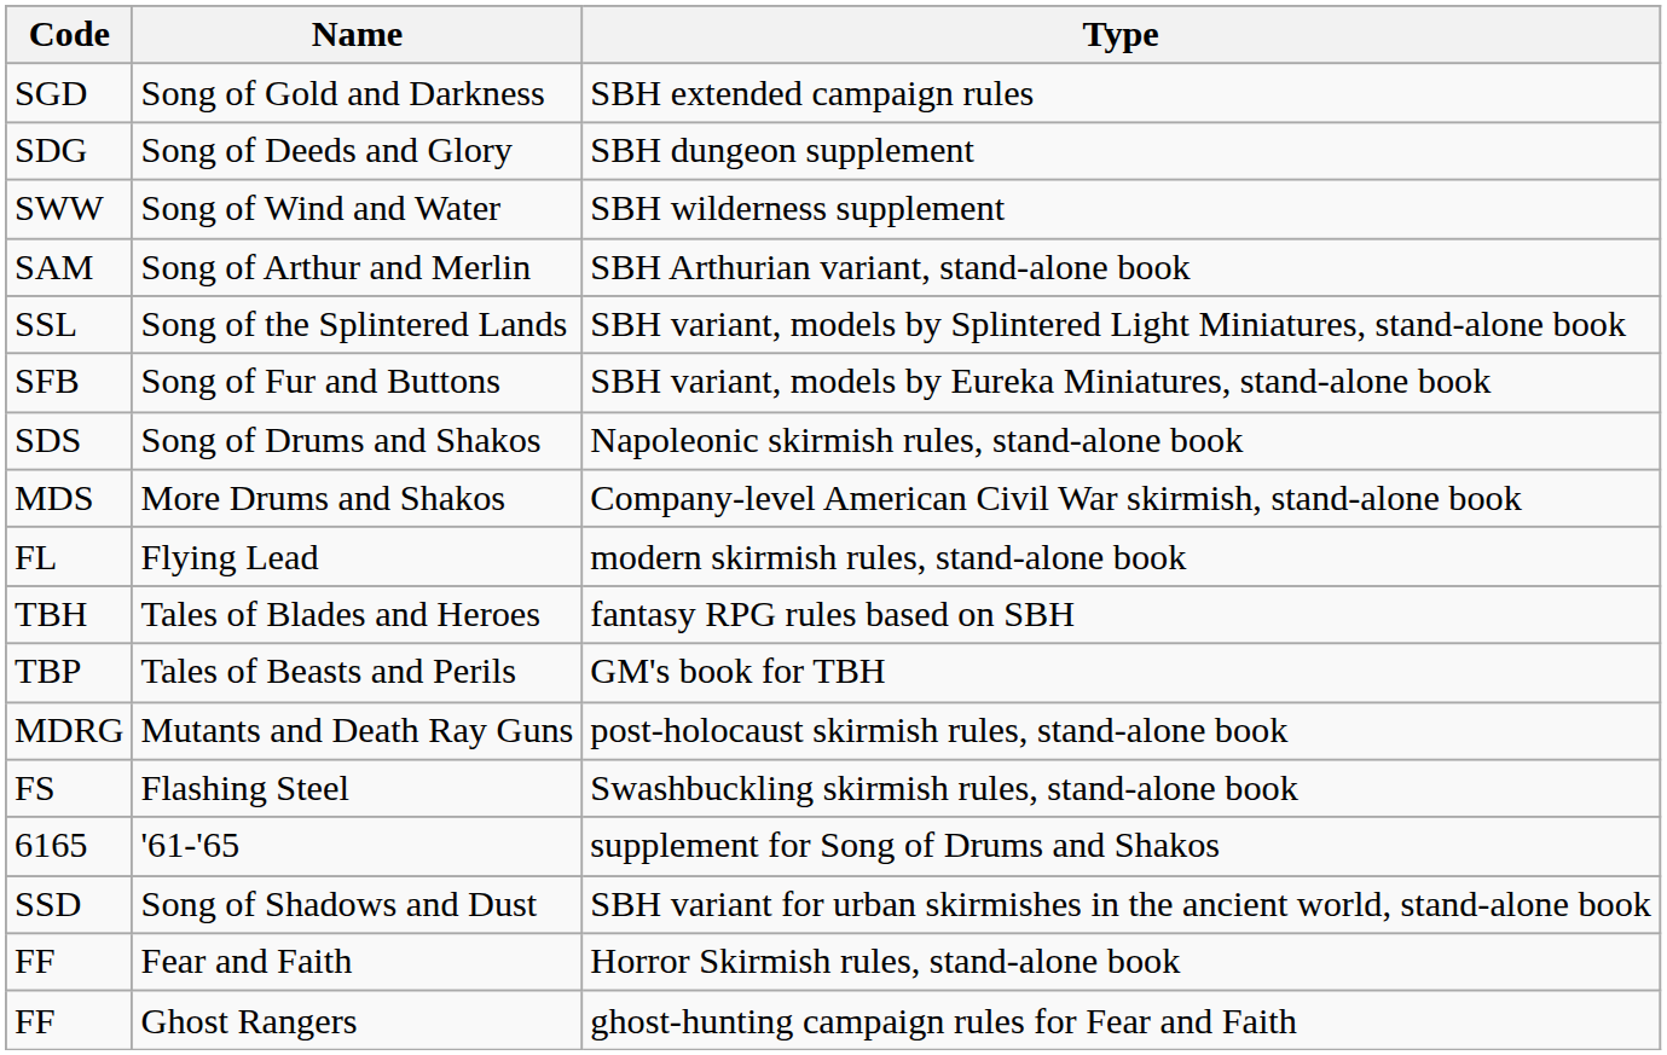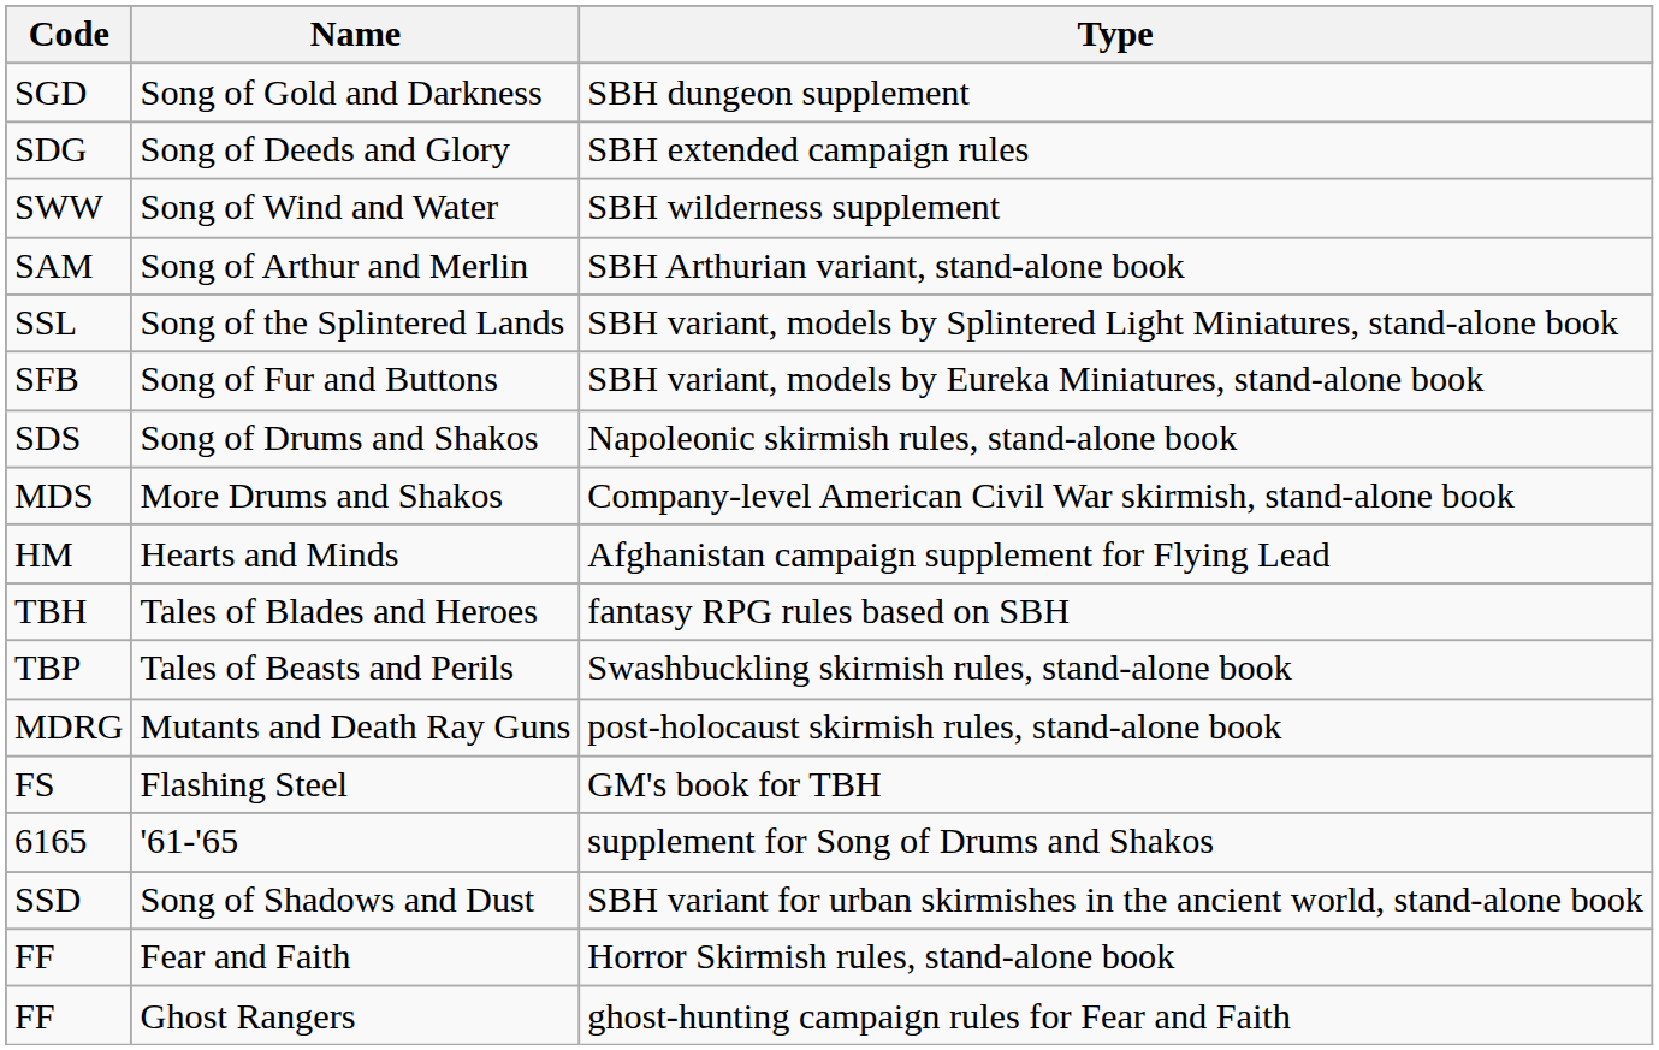Song of Gold and Darkness | Type: SBH extended campaign rules -> SBH dungeon supplement
Song of Deeds and Glory | Type: SBH dungeon supplement -> SBH extended campaign rules
- row: FL | Flying Lead | modern skirmish rules, stand-alone book
+ row: HM | Hearts and Minds | Afghanistan campaign supplement for Flying Lead
Tales of Beasts and Perils | Type: GM's book for TBH -> Swashbuckling skirmish rules, stand-alone book
Flashing Steel | Type: Swashbuckling skirmish rules, stand-alone book -> GM's book for TBH
